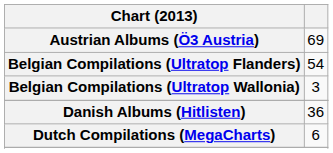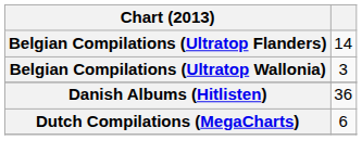- row: Austrian Albums (Ö3 Austria) | 69
Belgian Compilations (Ultratop Flanders) | column 2: 54 -> 14
